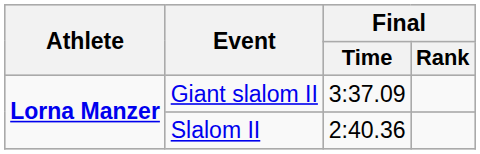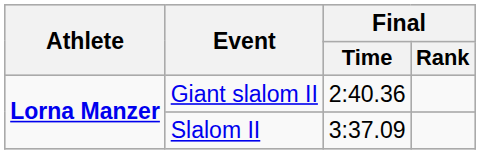Giant slalom II | Final / Time: 3:37.09 -> 2:40.36
Slalom II | Final / Time: 2:40.36 -> 3:37.09
